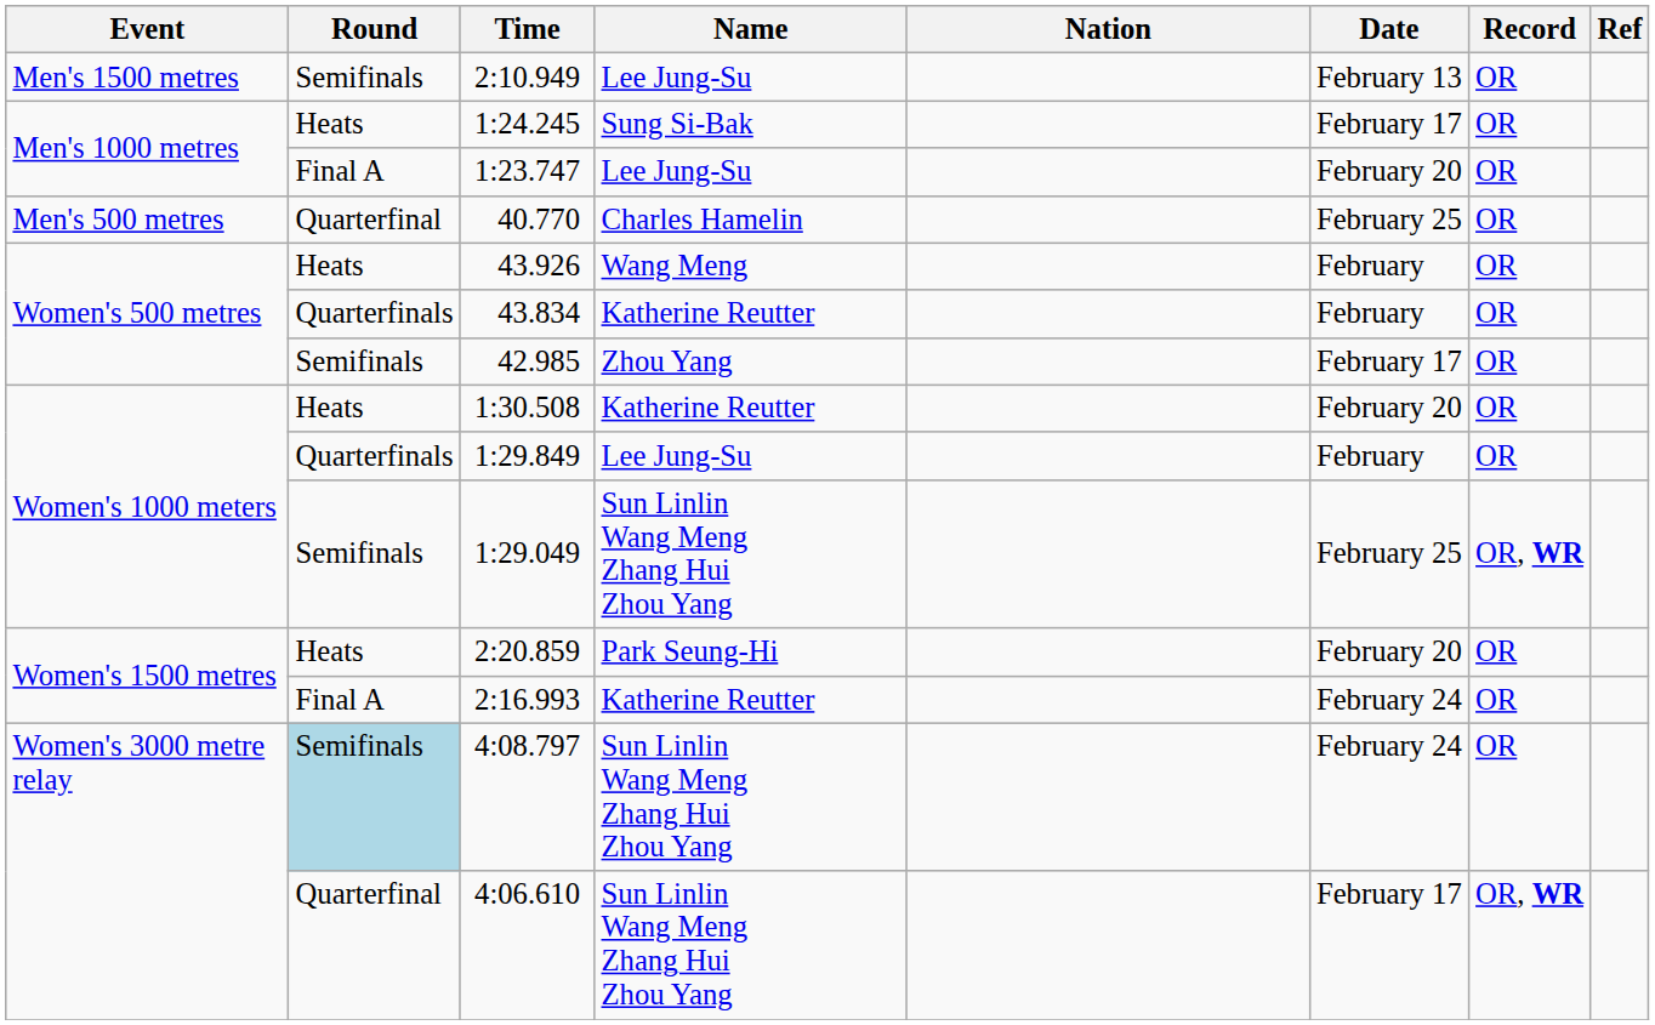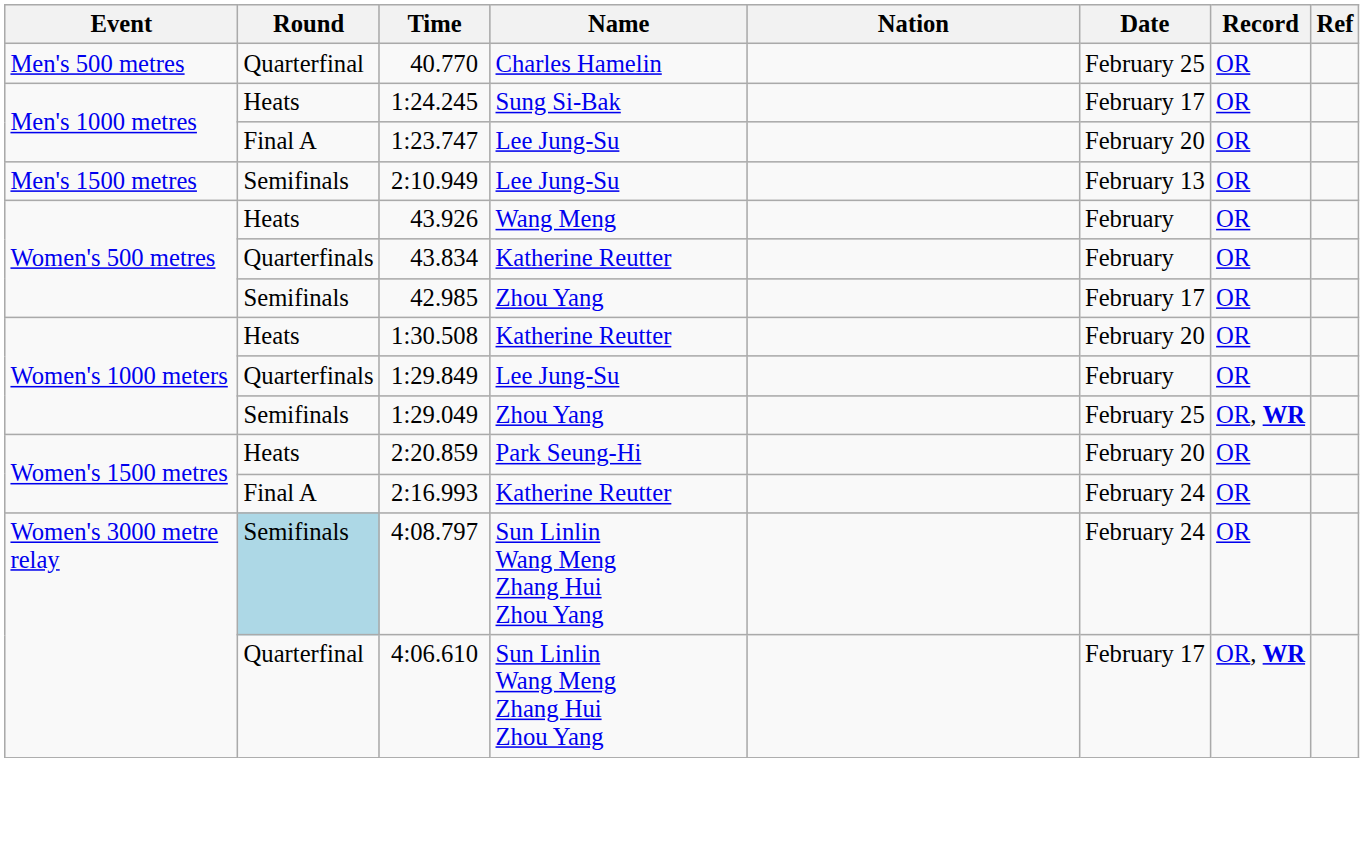rows swapped: 40.770 <-> 2:10.949
1:29.049 | Name: Sun Linlin Wang Meng Zhang Hui Zhou Yang -> Zhou Yang
